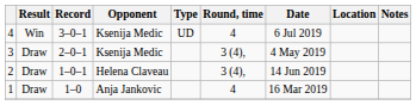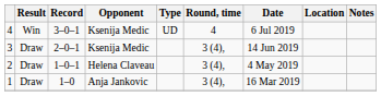3 | Date: 4 May 2019 -> 14 Jun 2019
2 | Date: 14 Jun 2019 -> 4 May 2019
1 | Round, time: 4 -> 3 (4),
